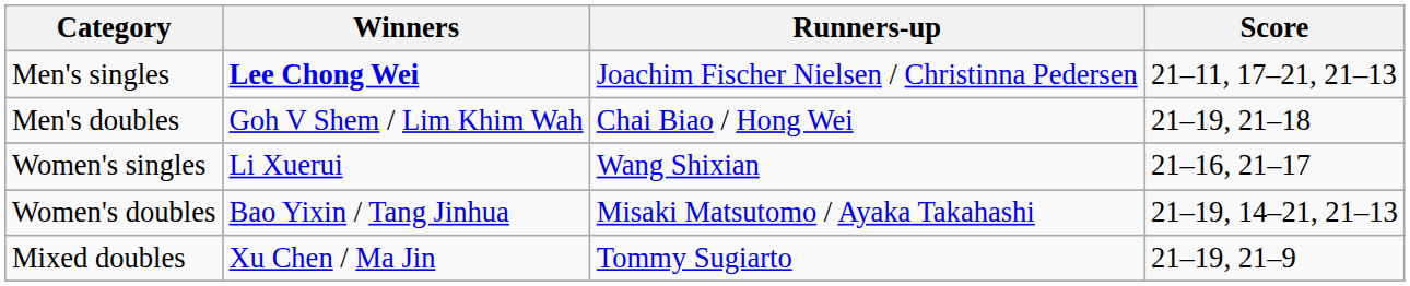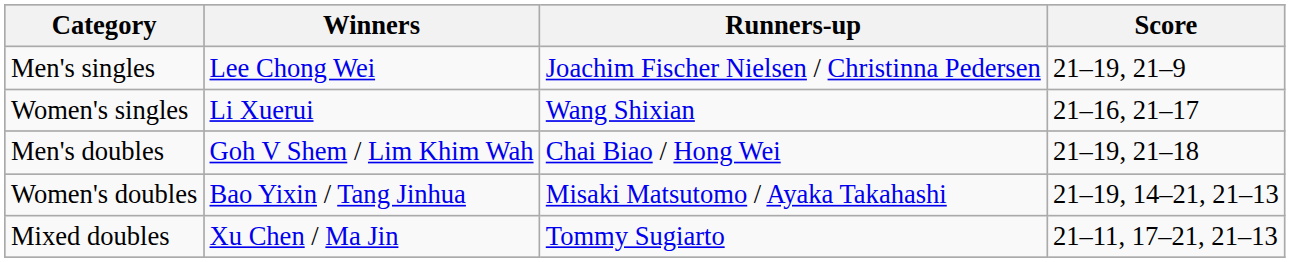Men's singles | Winners: bold -> normal
Men's singles | Score: 21–11, 17–21, 21–13 -> 21–19, 21–9
rows swapped: Women's singles <-> Men's doubles
Mixed doubles | Score: 21–19, 21–9 -> 21–11, 17–21, 21–13
